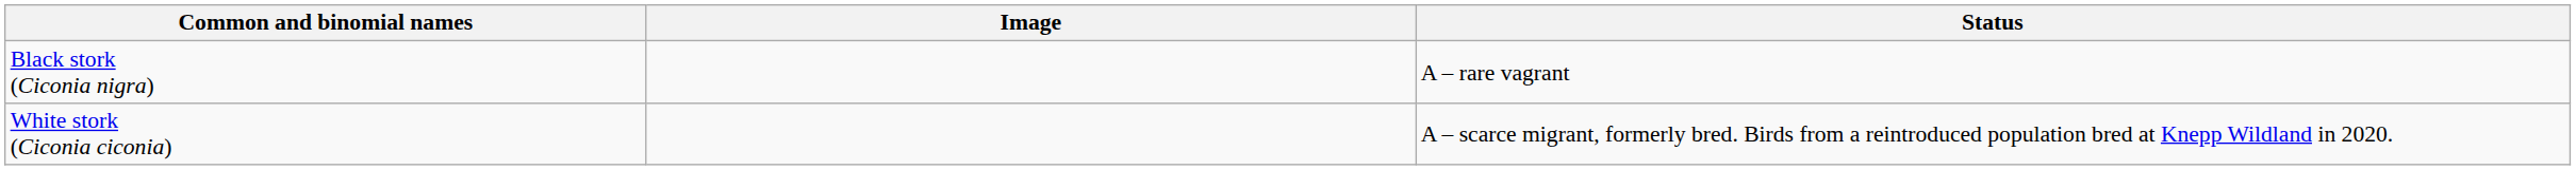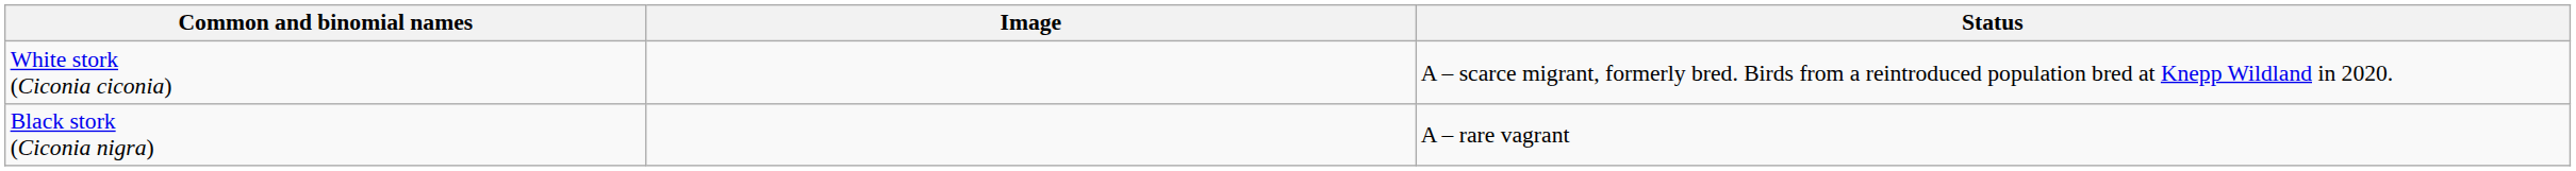rows swapped: Black stork (Ciconia nigra) <-> White stork (Ciconia ciconia)
